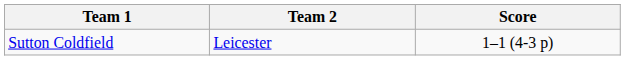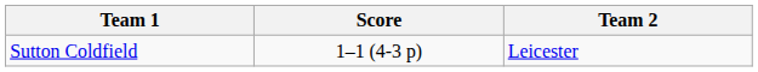columns swapped: Team 2 <-> Score
